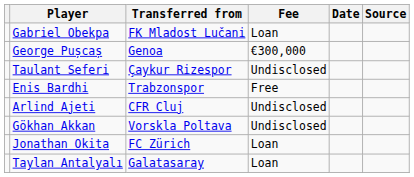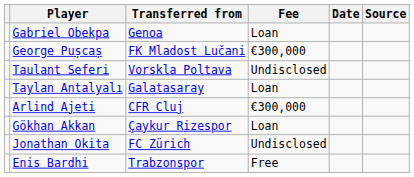Gabriel Obekpa | Transferred from: FK Mladost Lučani -> Genoa
George Pușcaș | Transferred from: Genoa -> FK Mladost Lučani
Taulant Seferi | Transferred from: Çaykur Rizespor -> Vorskla Poltava
rows swapped: Taylan Antalyalı <-> Enis Bardhi
Arlind Ajeti | Fee: Undisclosed -> €300,000
Gökhan Akkan | Transferred from: Vorskla Poltava -> Çaykur Rizespor
Gökhan Akkan | Fee: Undisclosed -> Loan
Jonathan Okita | Fee: Loan -> Undisclosed
